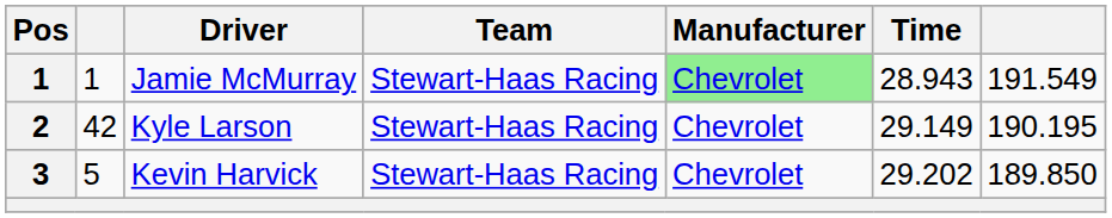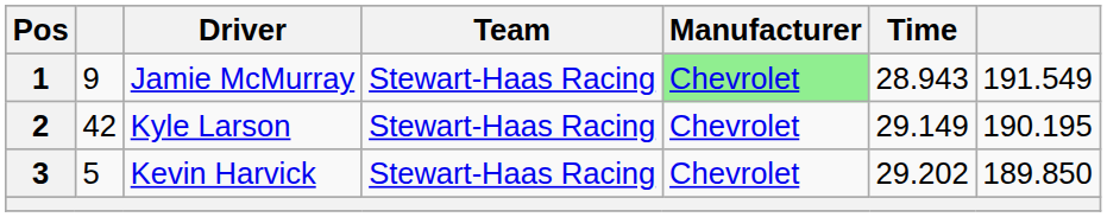Jamie McMurray | column 2: 1 -> 9
